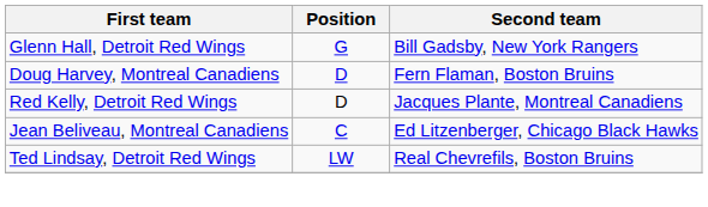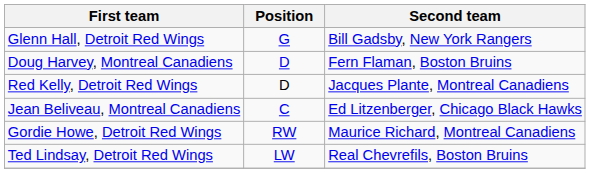+ row: Gordie Howe, Detroit Red Wings | RW | Maurice Richard, Montreal Canadiens
